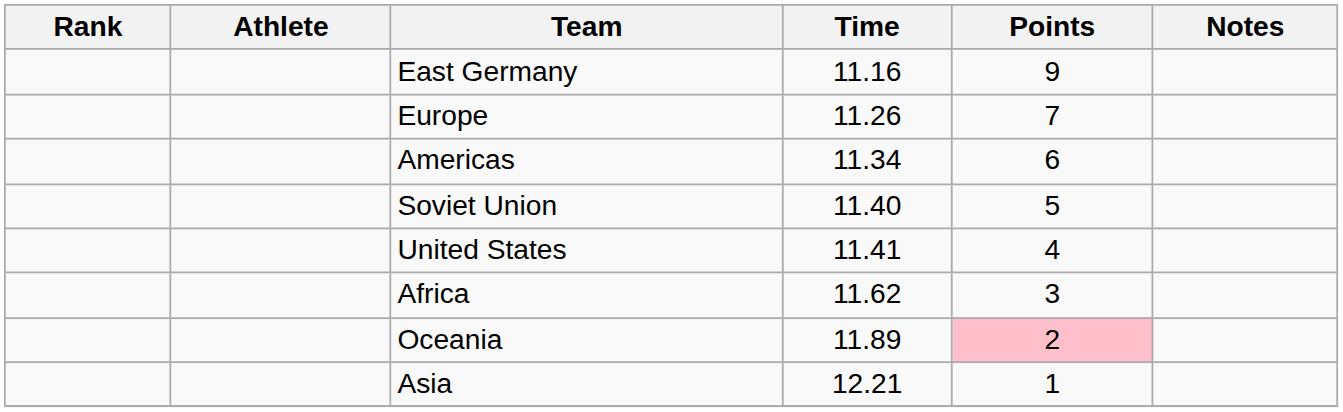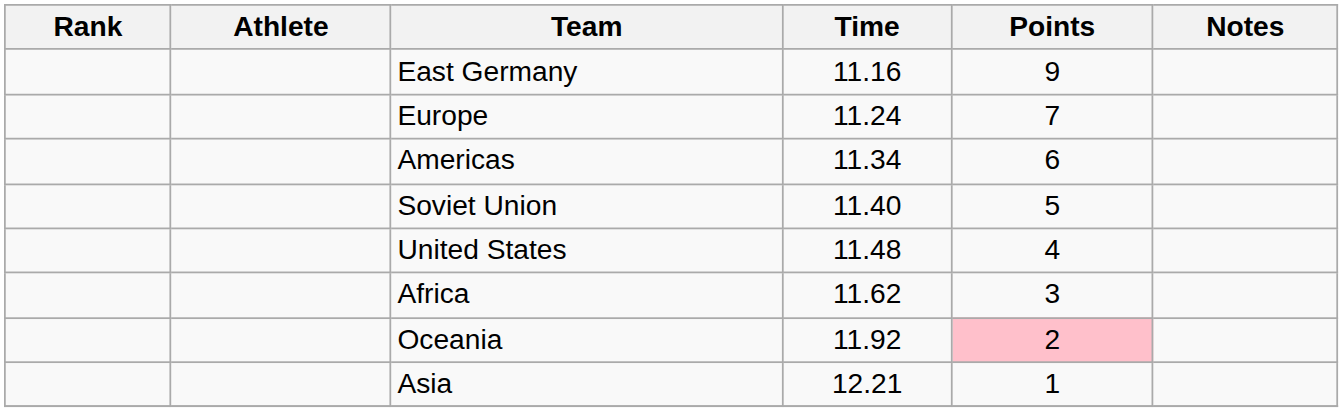Europe | Time: 11.26 -> 11.24
United States | Time: 11.41 -> 11.48
Oceania | Time: 11.89 -> 11.92
